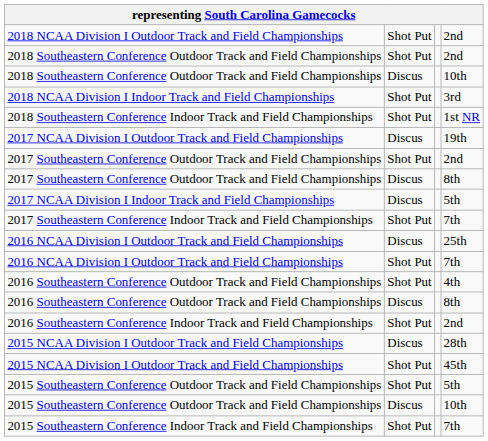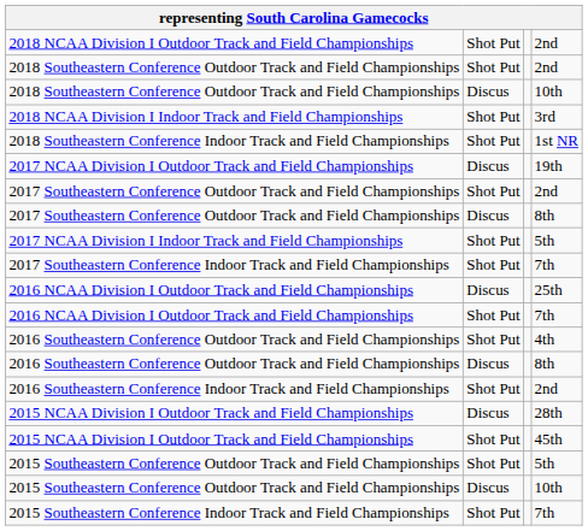2017 NCAA Division I Indoor Track and Field Championships | column 2: Discus -> Shot Put
